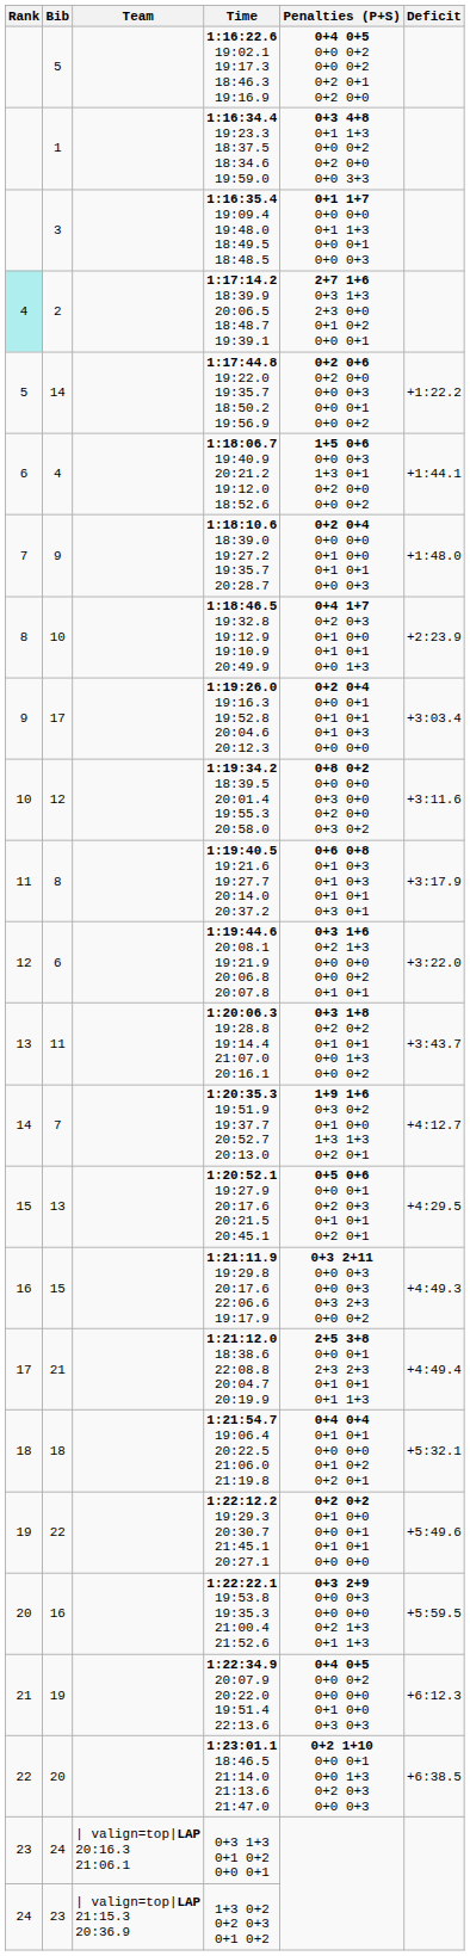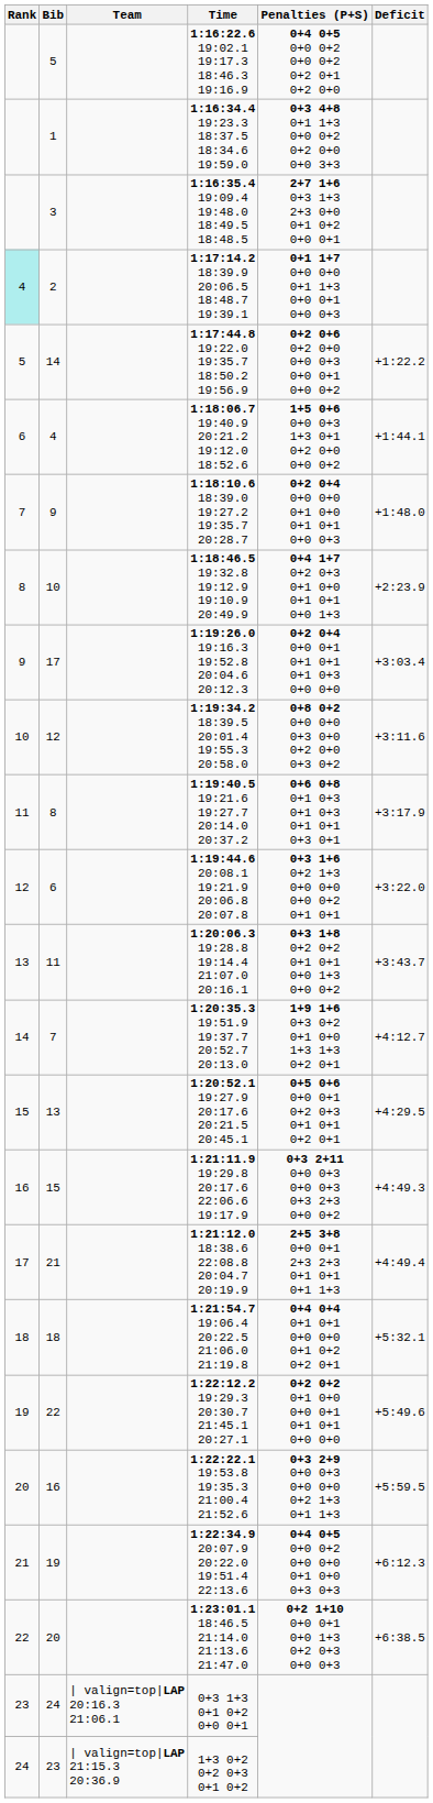3 | Penalties (P+S): 0+1 1+7 0+0 0+0 0+1 1+3 0+0 0+1 0+0 0+3 -> 2+7 1+6 0+3 1+3 2+3 0+0 0+1 0+2 0+0 0+1
2 | Penalties (P+S): 2+7 1+6 0+3 1+3 2+3 0+0 0+1 0+2 0+0 0+1 -> 0+1 1+7 0+0 0+0 0+1 1+3 0+0 0+1 0+0 0+3
